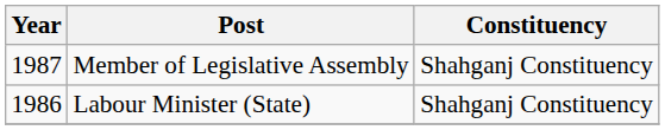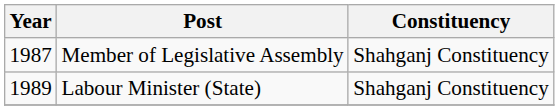Labour Minister (State) | Year: 1986 -> 1989
